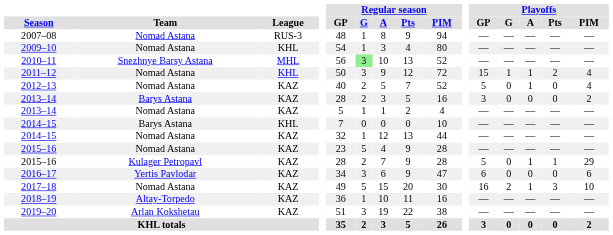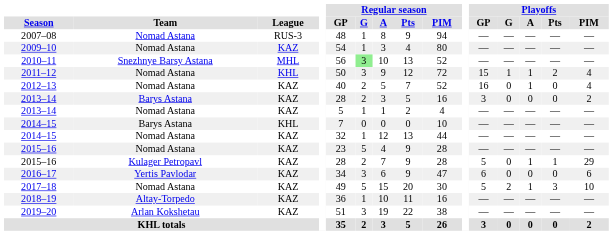2009–10 | League: KHL -> KAZ
2012–13 | Playoffs / GP: 5 -> 16
2017–18 | Playoffs / GP: 16 -> 5
